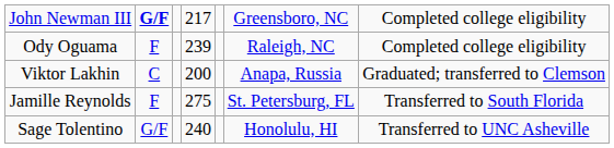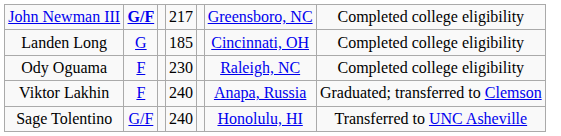+ row: Landen Long | G | 185 | Cincinnati, OH | Completed college eligibility
Ody Oguama | column 4: 239 -> 230
Viktor Lakhin | column 2: C -> F
Viktor Lakhin | column 4: 200 -> 240
- row: Jamille Reynolds | F | 275 | St. Petersburg, FL | Transferred to South Florida
